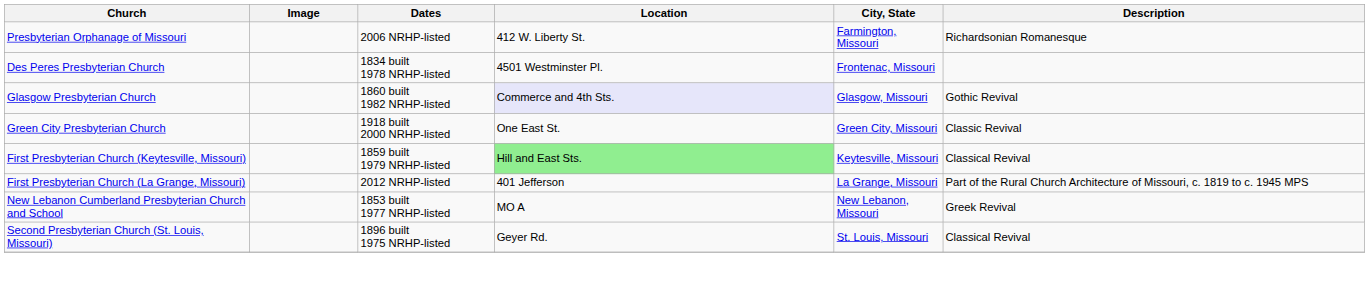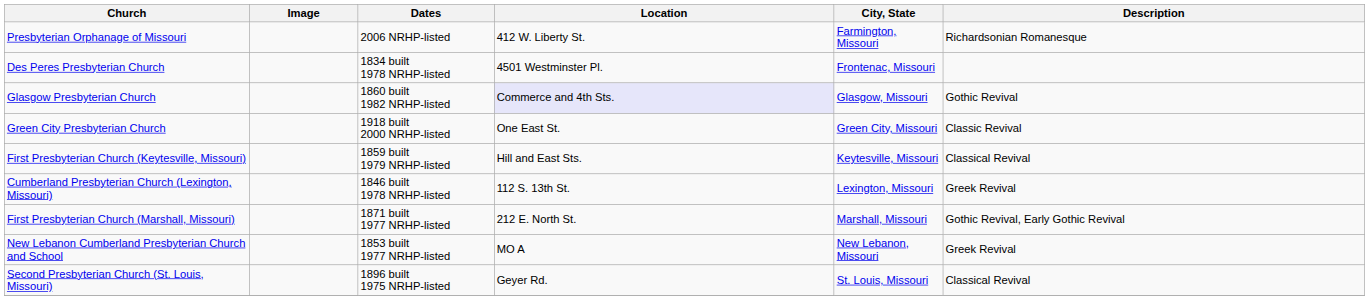First Presbyterian Church (Keytesville, Missouri) | Location: lightgreen background -> no background
- row: First Presbyterian Church (La Grange, Missouri) | 2012 NRHP-listed | 401 Jefferson | La Grange, Missouri | Part of the Rural Church Architecture of Missouri, c. 1819 to c. 1945 MPS
+ row: Cumberland Presbyterian Church (Lexington, Missouri) | 1846 built 1978 NRHP-listed | 112 S. 13th St. | Lexington, Missouri | Greek Revival
+ row: First Presbyterian Church (Marshall, Missouri) | 1871 built 1977 NRHP-listed | 212 E. North St. | Marshall, Missouri | Gothic Revival, Early Gothic Revival
